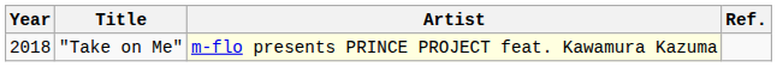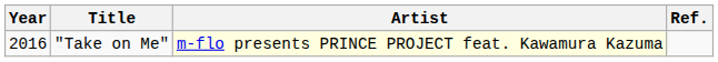"Take on Me" | Year: 2018 -> 2016
